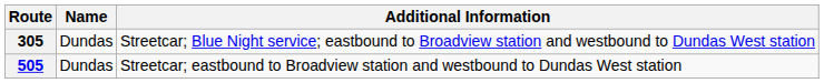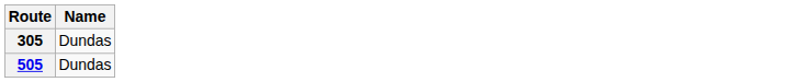- column: Additional Information | Streetcar; Blue Night service; eastbound to Broadview station and westbound to Dundas West station | Streetcar; eastbound to Broadview station and westbound to Dundas West station
